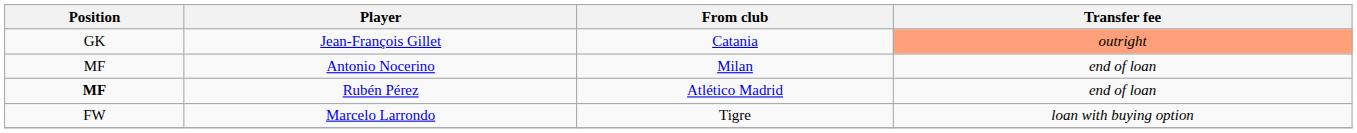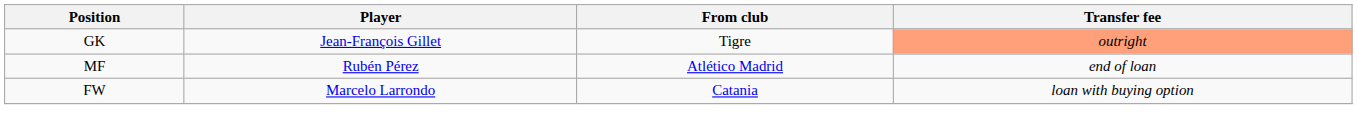Jean-François Gillet | From club: Catania -> Tigre
- row: MF | Antonio Nocerino | Milan | end of loan
Rubén Pérez | Position: bold -> normal
Marcelo Larrondo | From club: Tigre -> Catania
